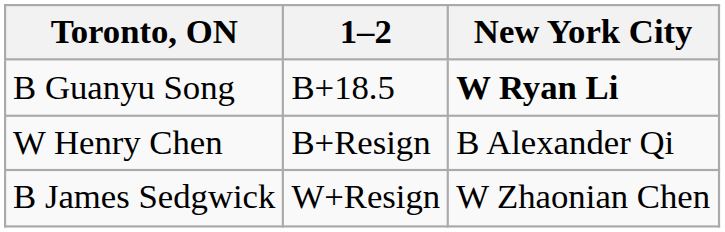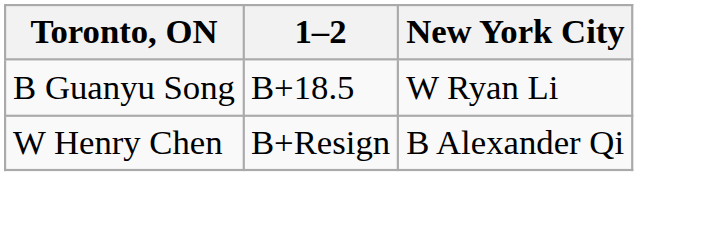B Guanyu Song | New York City: bold -> normal
- row: B James Sedgwick | W+Resign | W Zhaonian Chen
